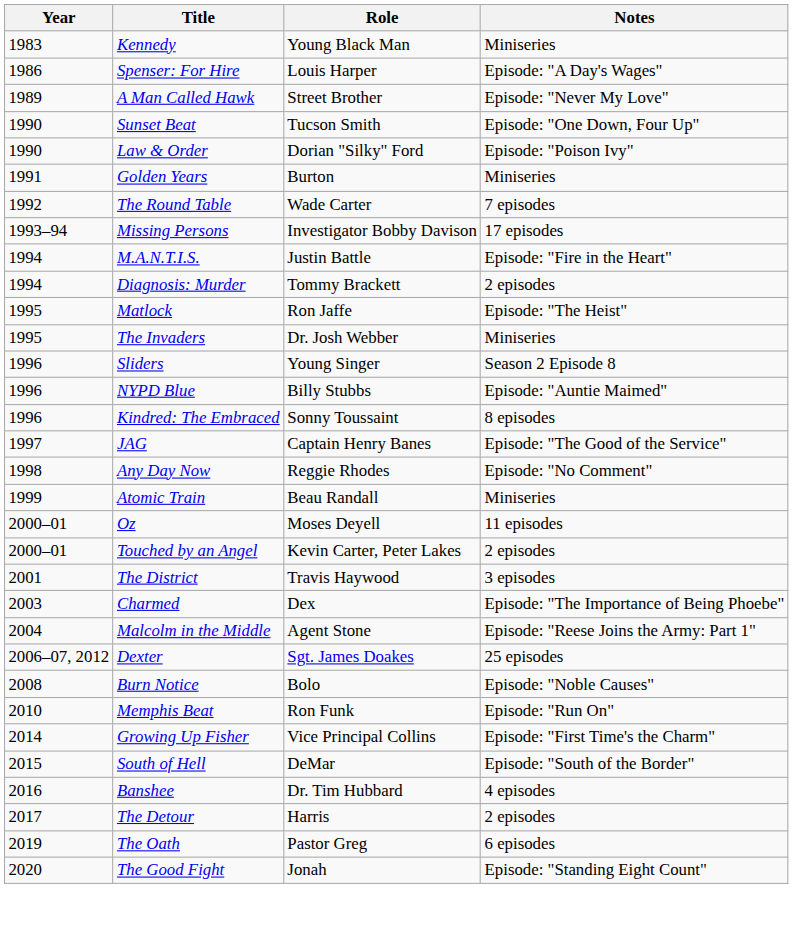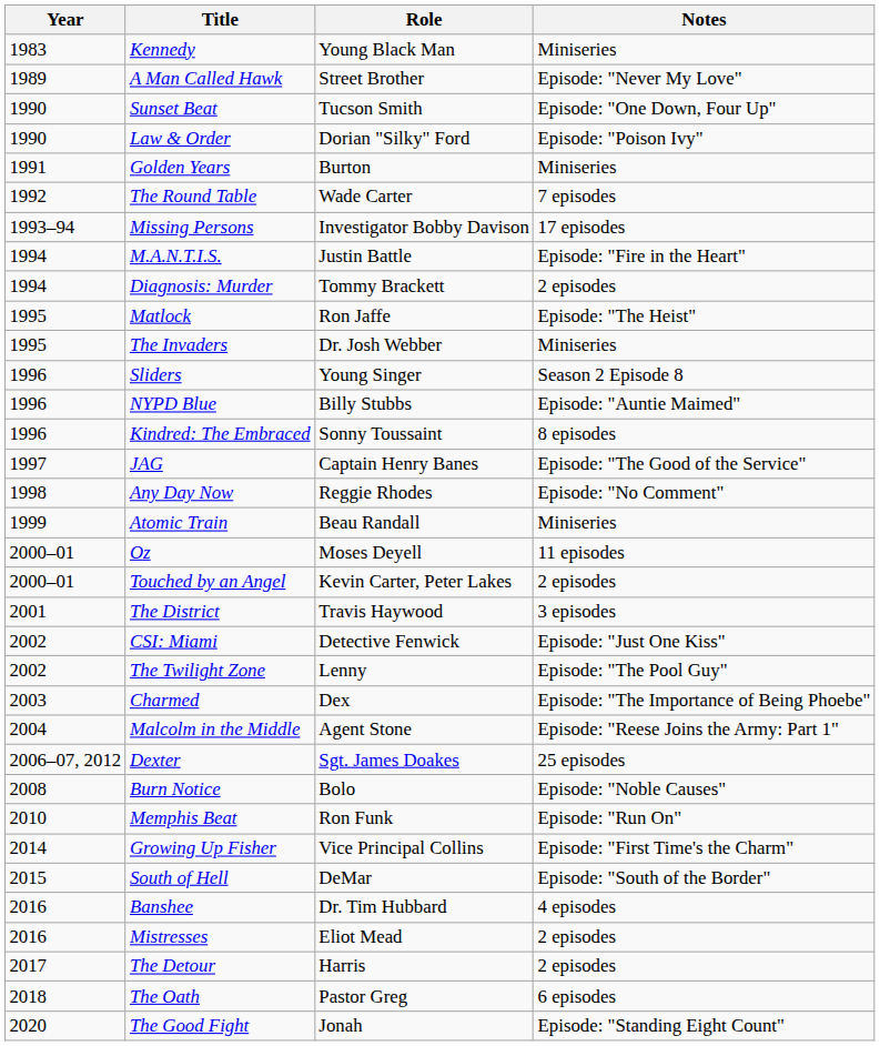- row: 1986 | Spenser: For Hire | Louis Harper | Episode: "A Day's Wages"
+ row: 2002 | CSI: Miami | Detective Fenwick | Episode: "Just One Kiss"
+ row: 2002 | The Twilight Zone | Lenny | Episode: "The Pool Guy"
+ row: 2016 | Mistresses | Eliot Mead | 2 episodes
The Oath | Year: 2019 -> 2018
